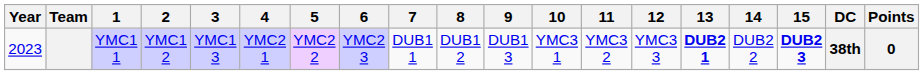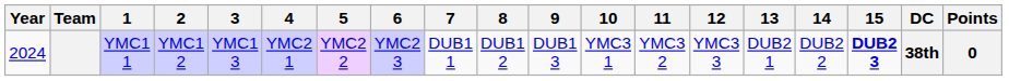YMC1 1 | Year: 2023 -> 2024
YMC1 1 | 13: bold -> normal
